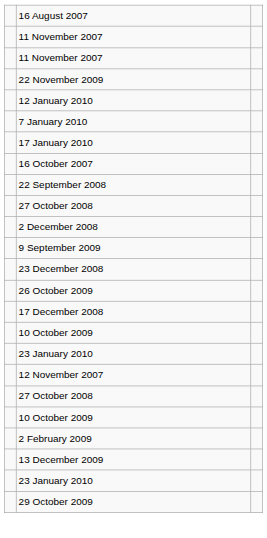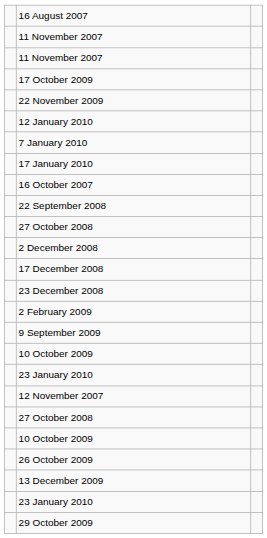+ row: 17 October 2009
rows swapped: 17 December 2008 <-> 9 September 2009
rows swapped: 2 February 2009 <-> 26 October 2009
